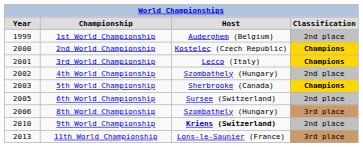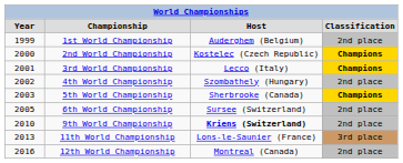- row: 2006 | 8th World Championship | Szombathely (Hungary) | 3rd place
+ row: 2016 | 12th World Championship | Montreal (Canada) | 2nd place
